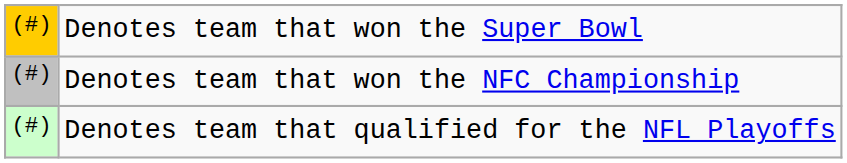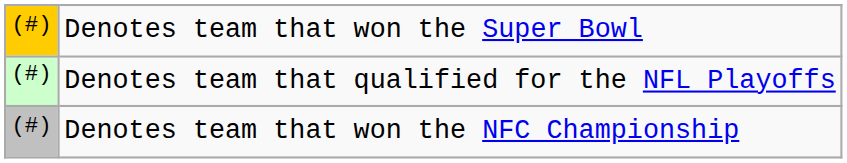rows swapped: Denotes team that won the NFC Championship <-> Denotes team that qualified for the NFL Playoffs
